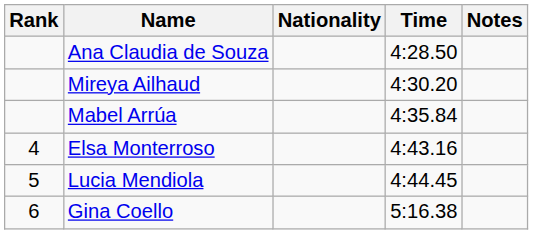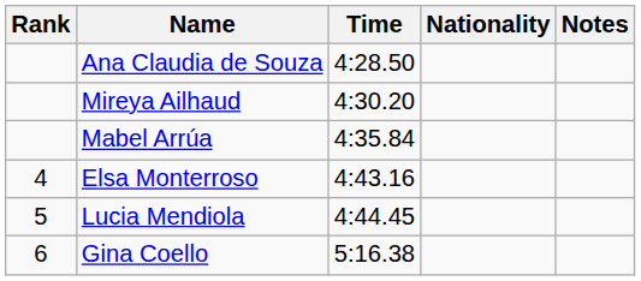columns swapped: Nationality <-> Time
